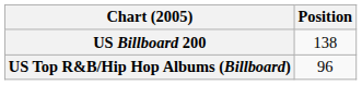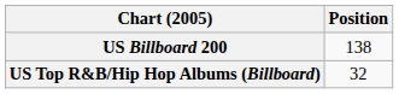US Top R&B/Hip Hop Albums (Billboard) | Position: 96 -> 32
